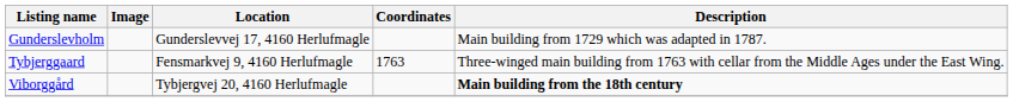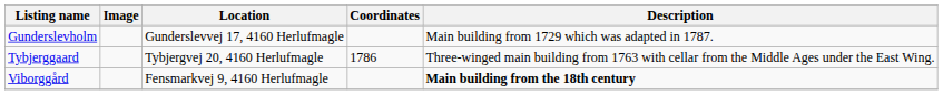Tybjerggaard | Location: Fensmarkvej 9, 4160 Herlufmagle -> Tybjergvej 20, 4160 Herlufmagle
Tybjerggaard | Coordinates: 1763 -> 1786
Viborggård | Location: Tybjergvej 20, 4160 Herlufmagle -> Fensmarkvej 9, 4160 Herlufmagle
